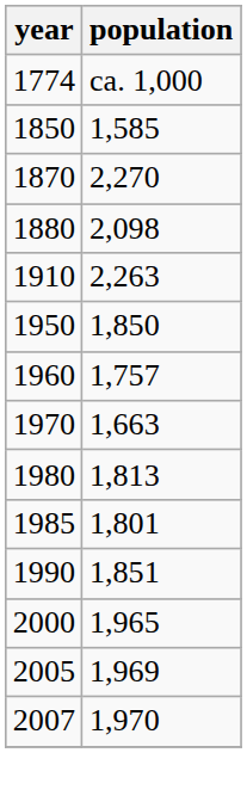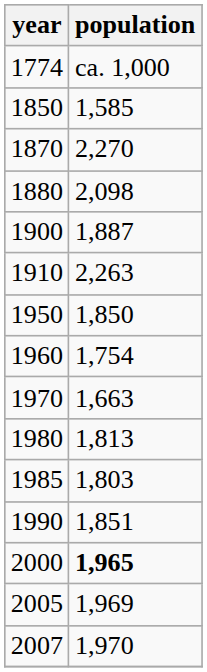+ row: 1900 | 1,887
1960 | population: 1,757 -> 1,754
1985 | population: 1,801 -> 1,803
2000 | population: normal -> bold
